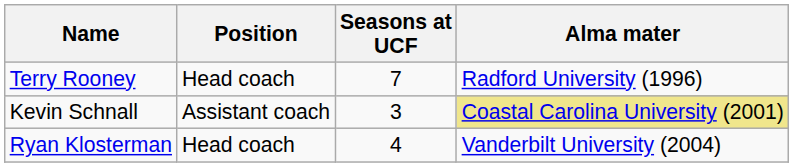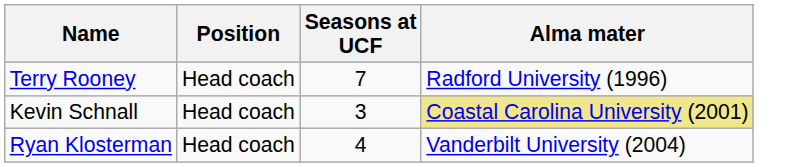Kevin Schnall | Position: Assistant coach -> Head coach
